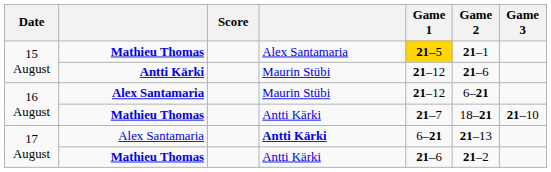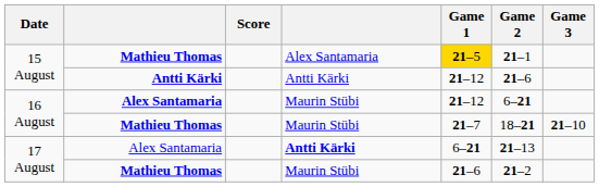15 August / Antti Kärki | column 4: Maurin Stübi -> Antti Kärki
16 August / Mathieu Thomas | column 4: Antti Kärki -> Maurin Stübi
17 August / Mathieu Thomas | column 4: Antti Kärki -> Maurin Stübi
